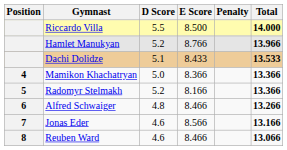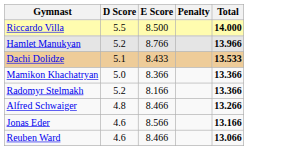- column: Position | 4 | 5 | 6 | 7 | 8
